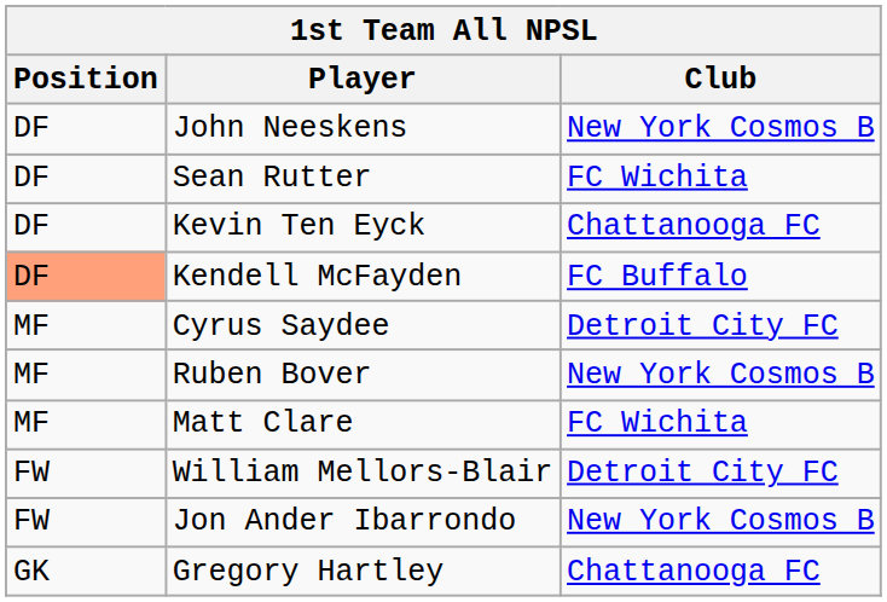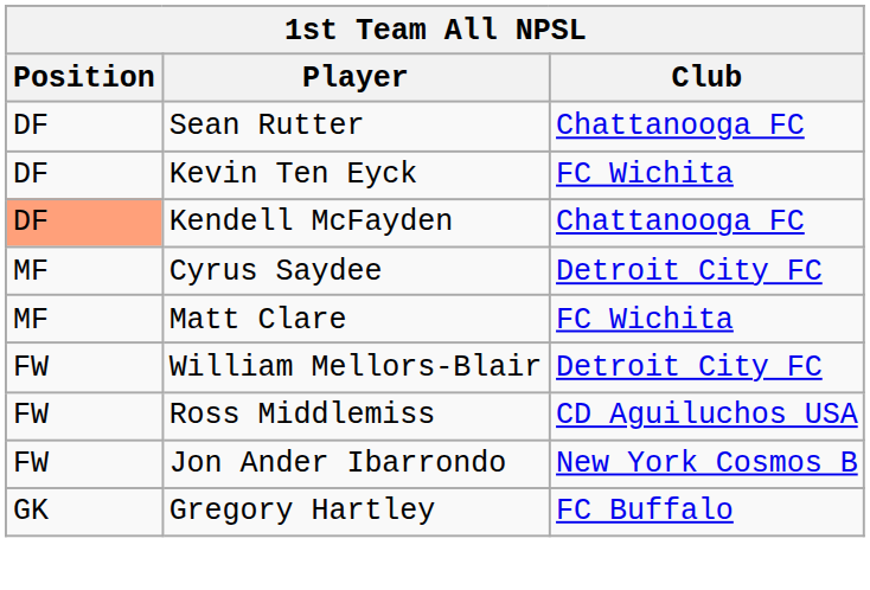- row: DF | John Neeskens | New York Cosmos B
Sean Rutter | Club: FC Wichita -> Chattanooga FC
Kevin Ten Eyck | Club: Chattanooga FC -> FC Wichita
Kendell McFayden | Club: FC Buffalo -> Chattanooga FC
- row: MF | Ruben Bover | New York Cosmos B
+ row: FW | Ross Middlemiss | CD Aguiluchos USA
Gregory Hartley | Club: Chattanooga FC -> FC Buffalo
